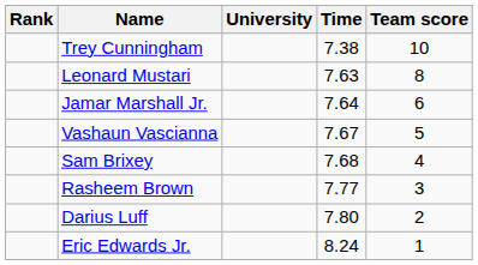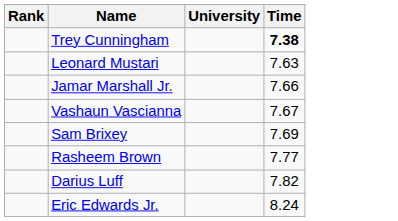- column: Team score | 10 | 8 | 6 | 5 | 4 | 3 | 2 | 1
Trey Cunningham | Time: normal -> bold
Jamar Marshall Jr. | Time: 7.64 -> 7.66
Sam Brixey | Time: 7.68 -> 7.69
Darius Luff | Time: 7.80 -> 7.82
